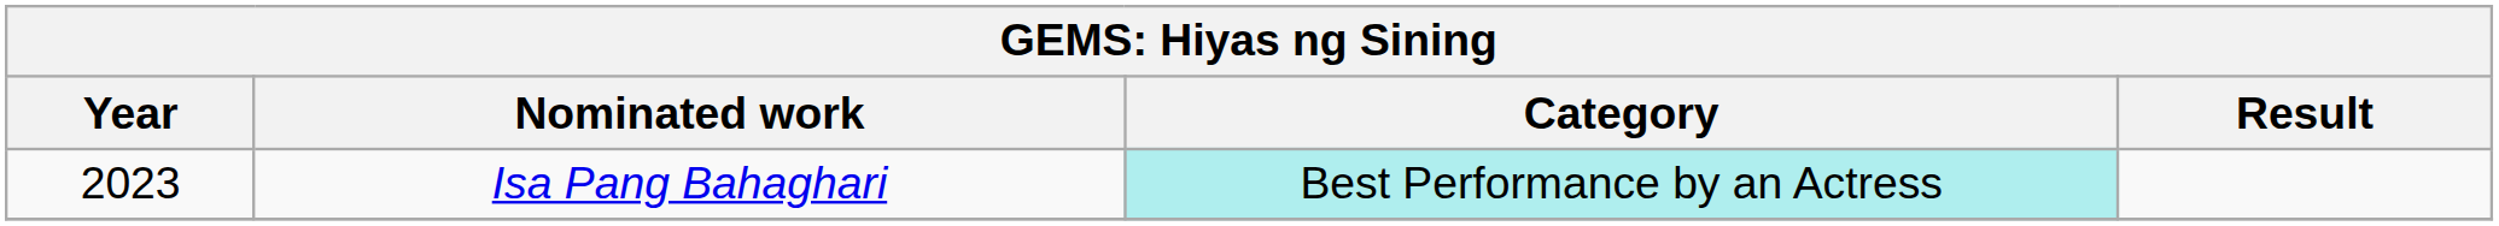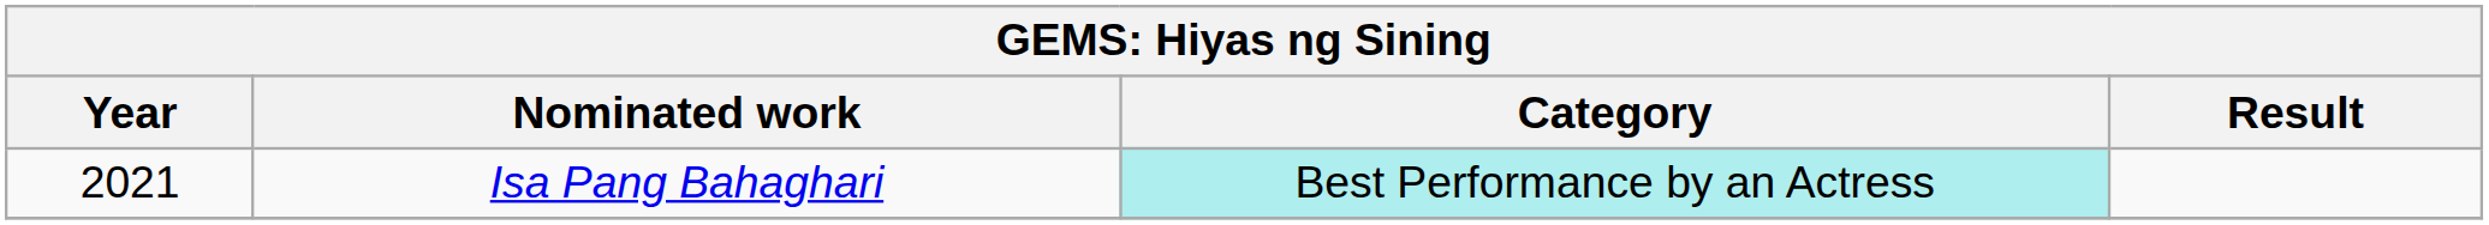Isa Pang Bahaghari | Year: 2023 -> 2021
